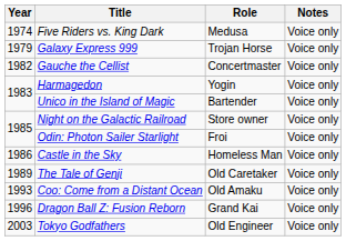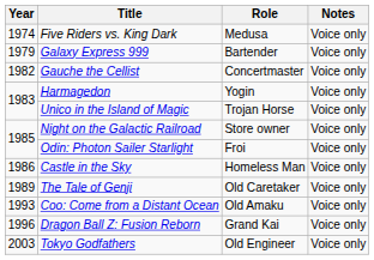Galaxy Express 999 | Role: Trojan Horse -> Bartender
Unico in the Island of Magic | Role: Bartender -> Trojan Horse
